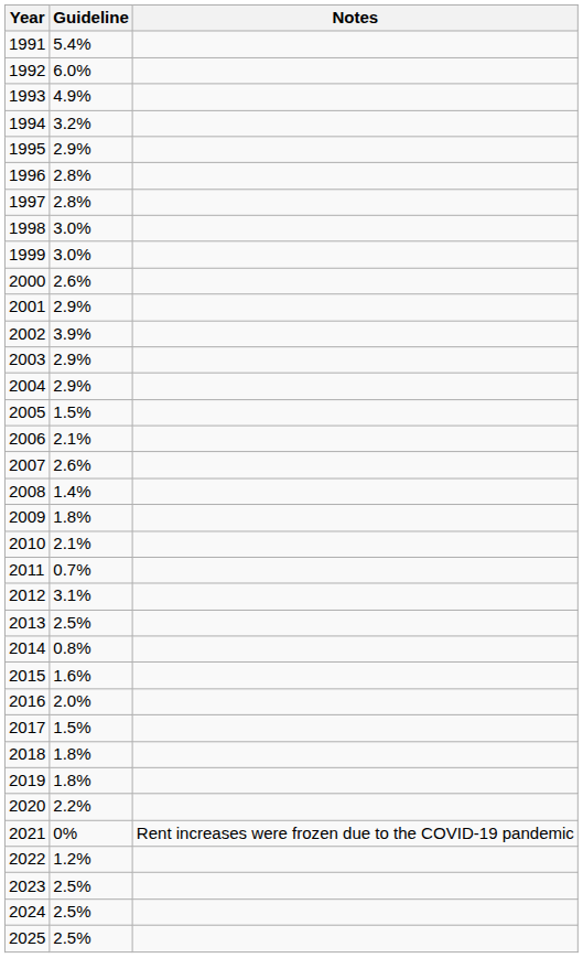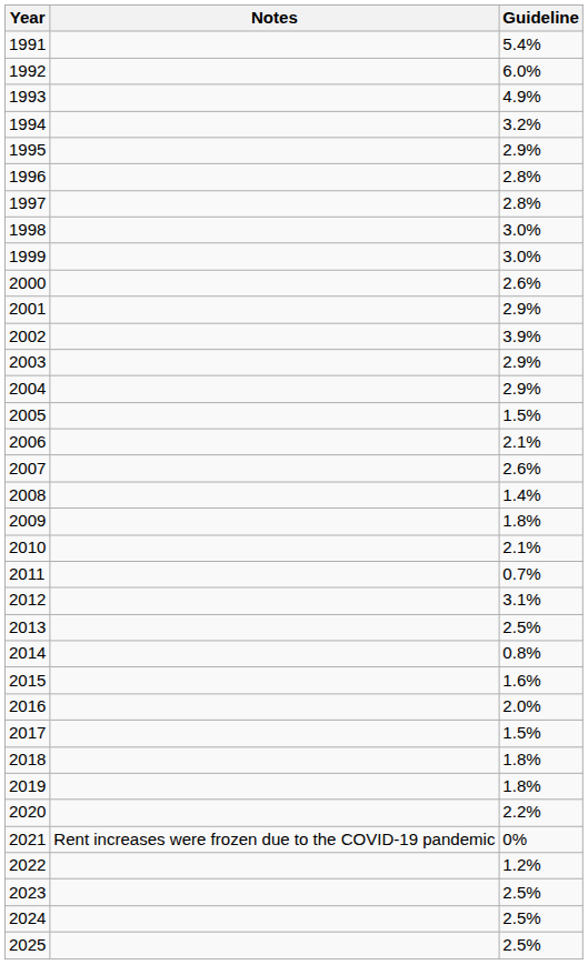columns swapped: Guideline <-> Notes
